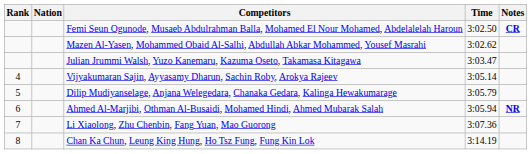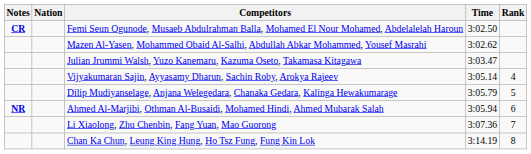columns swapped: Rank <-> Notes
